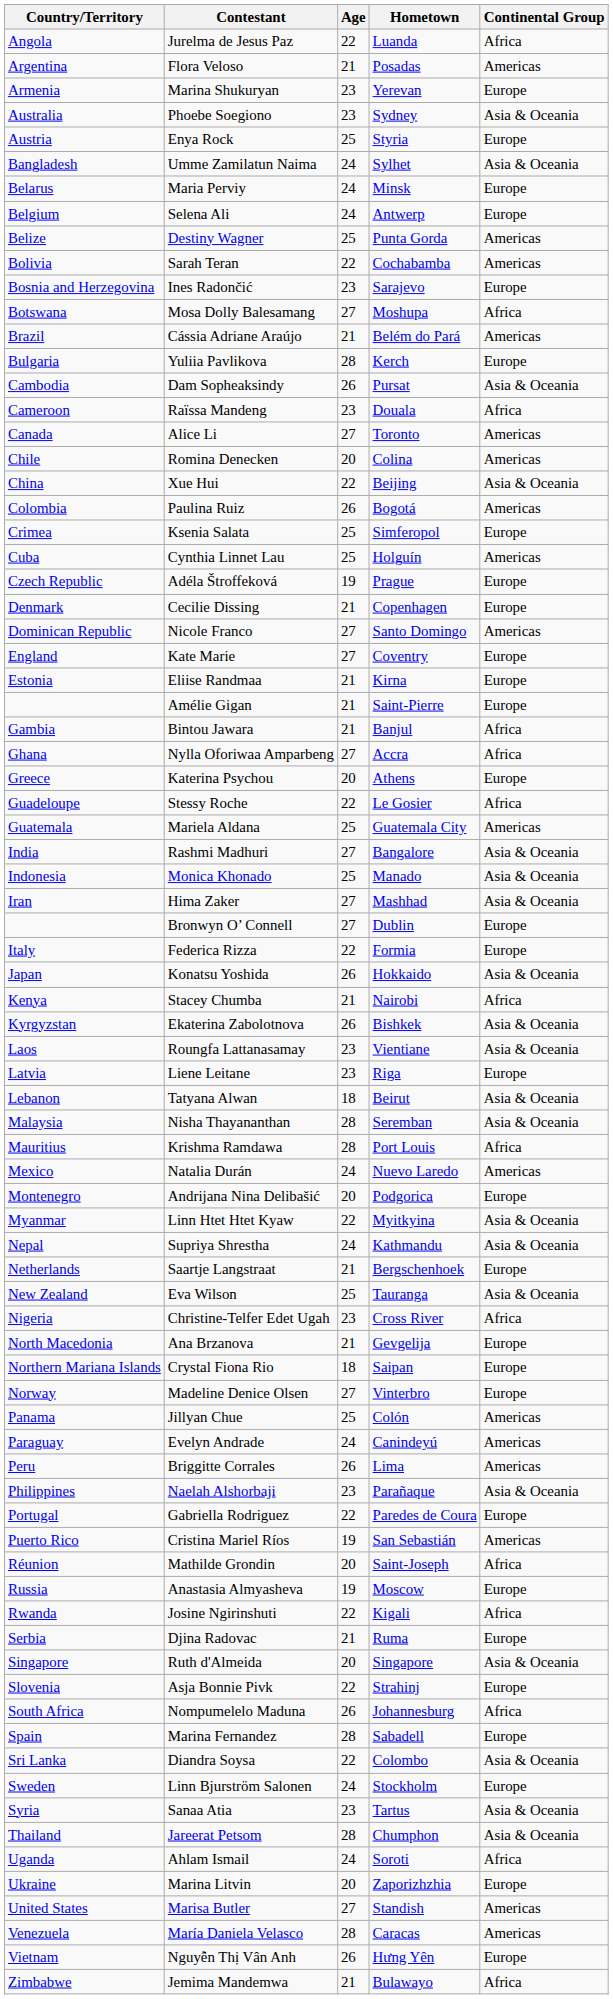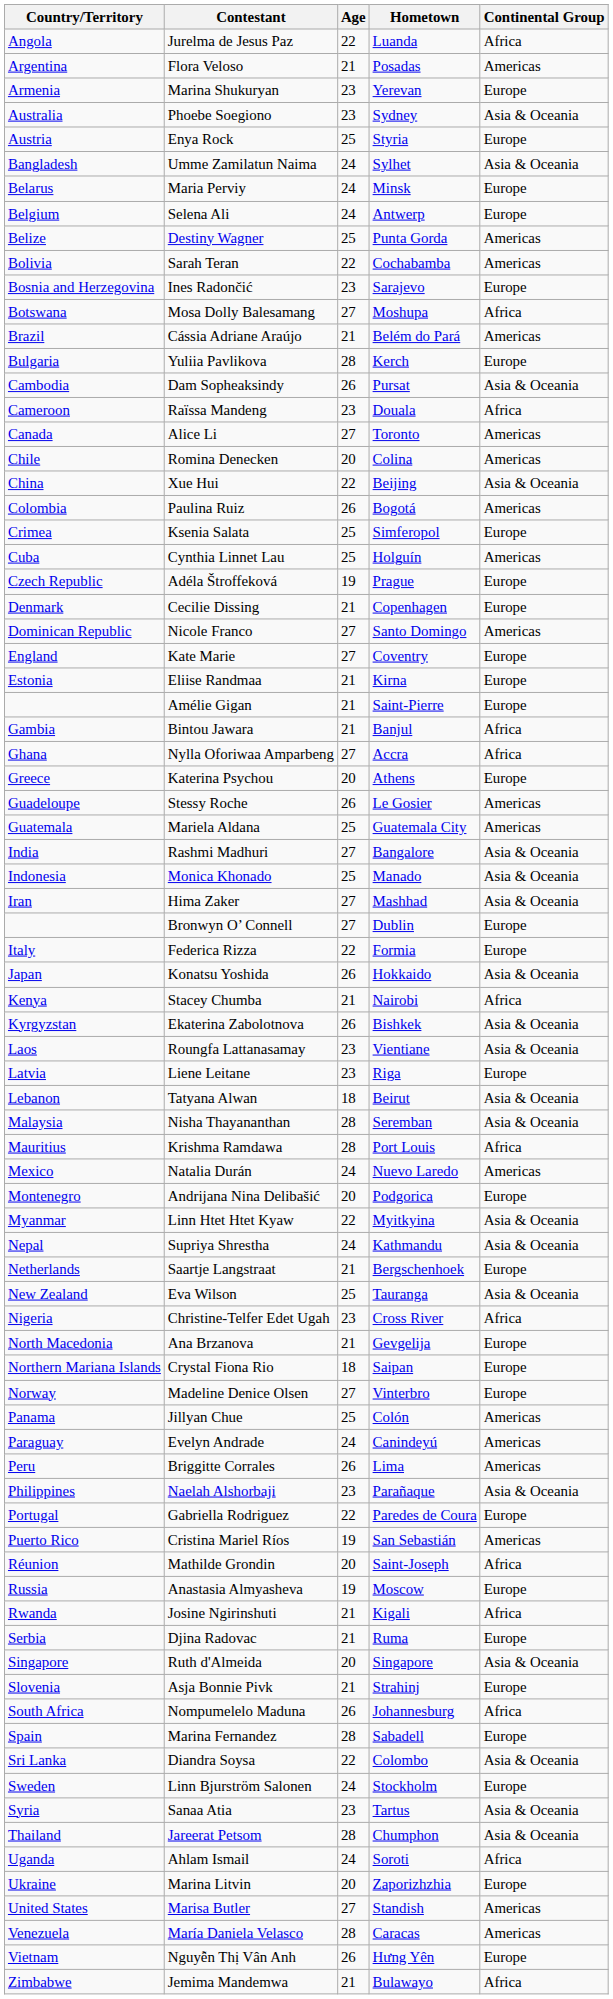Stessy Roche | Age: 22 -> 26
Stessy Roche | Continental Group: Africa -> Americas
Josine Ngirinshuti | Age: 22 -> 21
Asja Bonnie Pivk | Age: 22 -> 21
